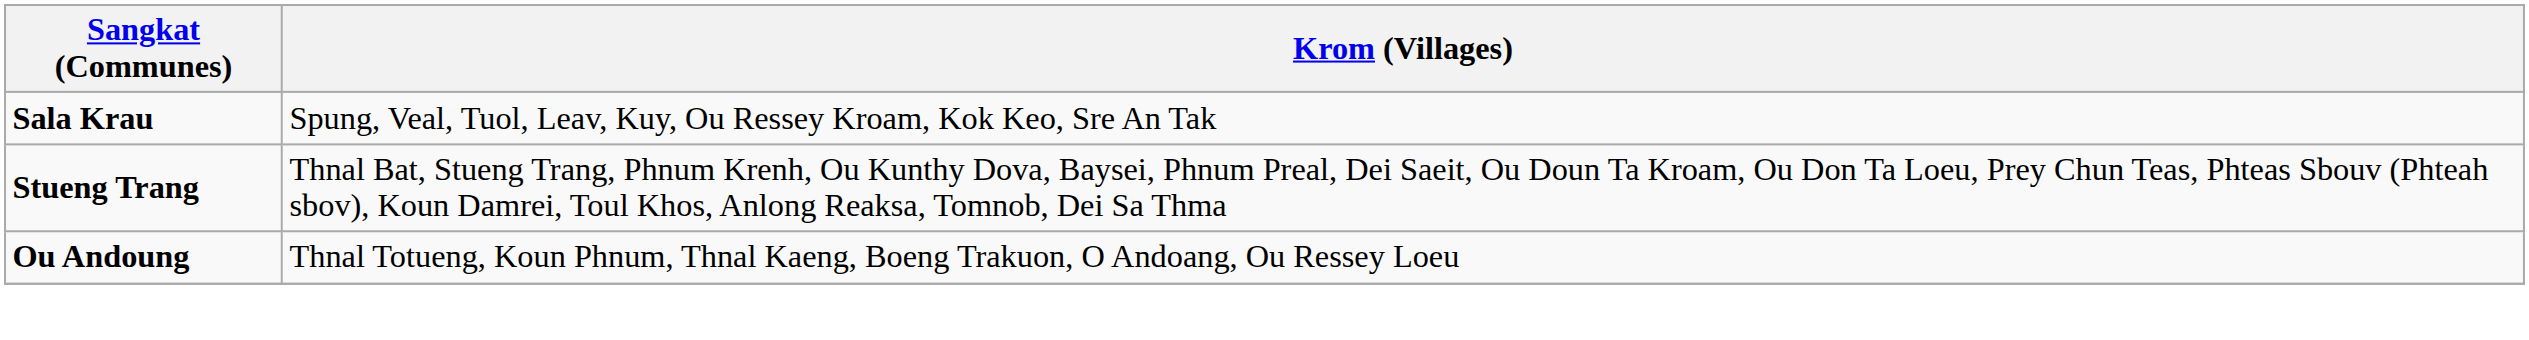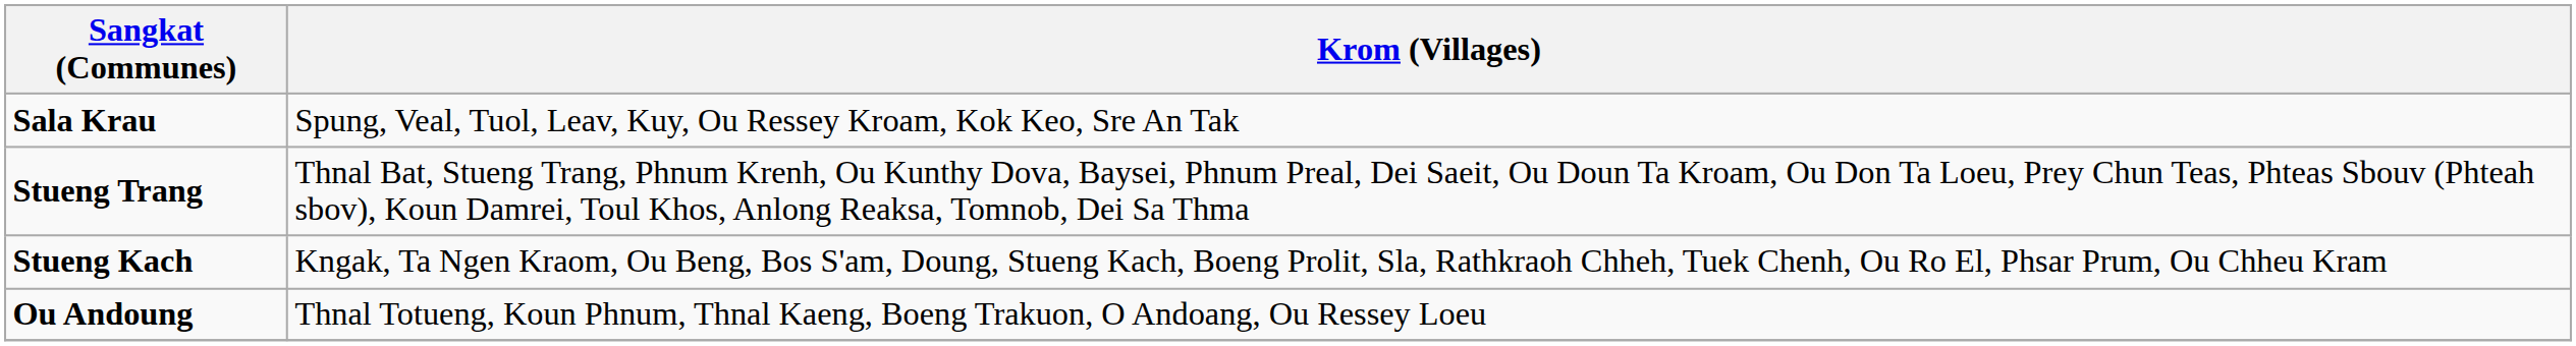+ row: Stueng Kach | Kngak, Ta Ngen Kraom, Ou Beng, Bos S'am, Doung, Stueng Kach, Boeng Prolit, Sla, Rathkraoh Chheh, Tuek Chenh, Ou Ro El, Phsar Prum, Ou Chheu Kram
